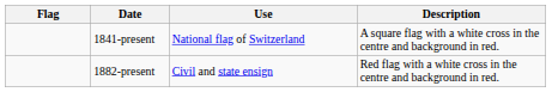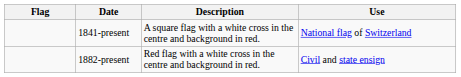columns swapped: Use <-> Description
